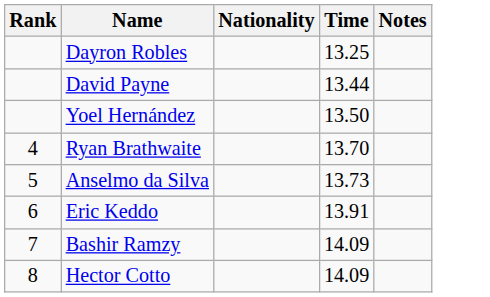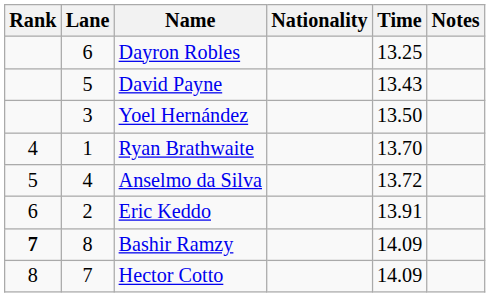+ column: Lane | 6 | 5 | 3 | 1 | 4 | 2 | 8 | 7
David Payne | Time: 13.44 -> 13.43
Anselmo da Silva | Time: 13.73 -> 13.72
Bashir Ramzy | Rank: normal -> bold
